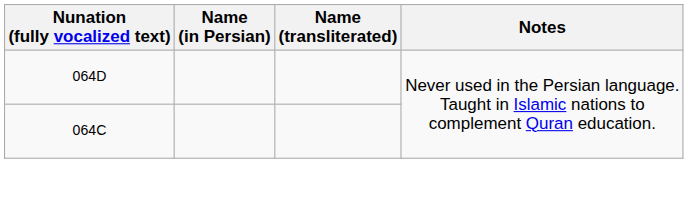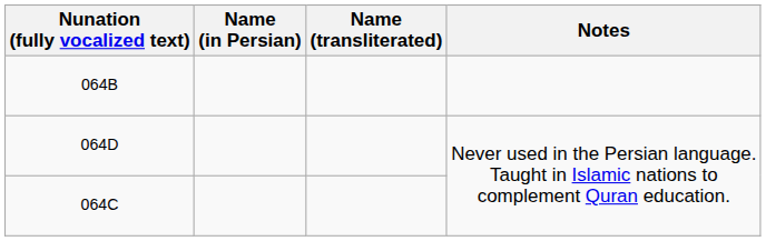+ row: 064B
